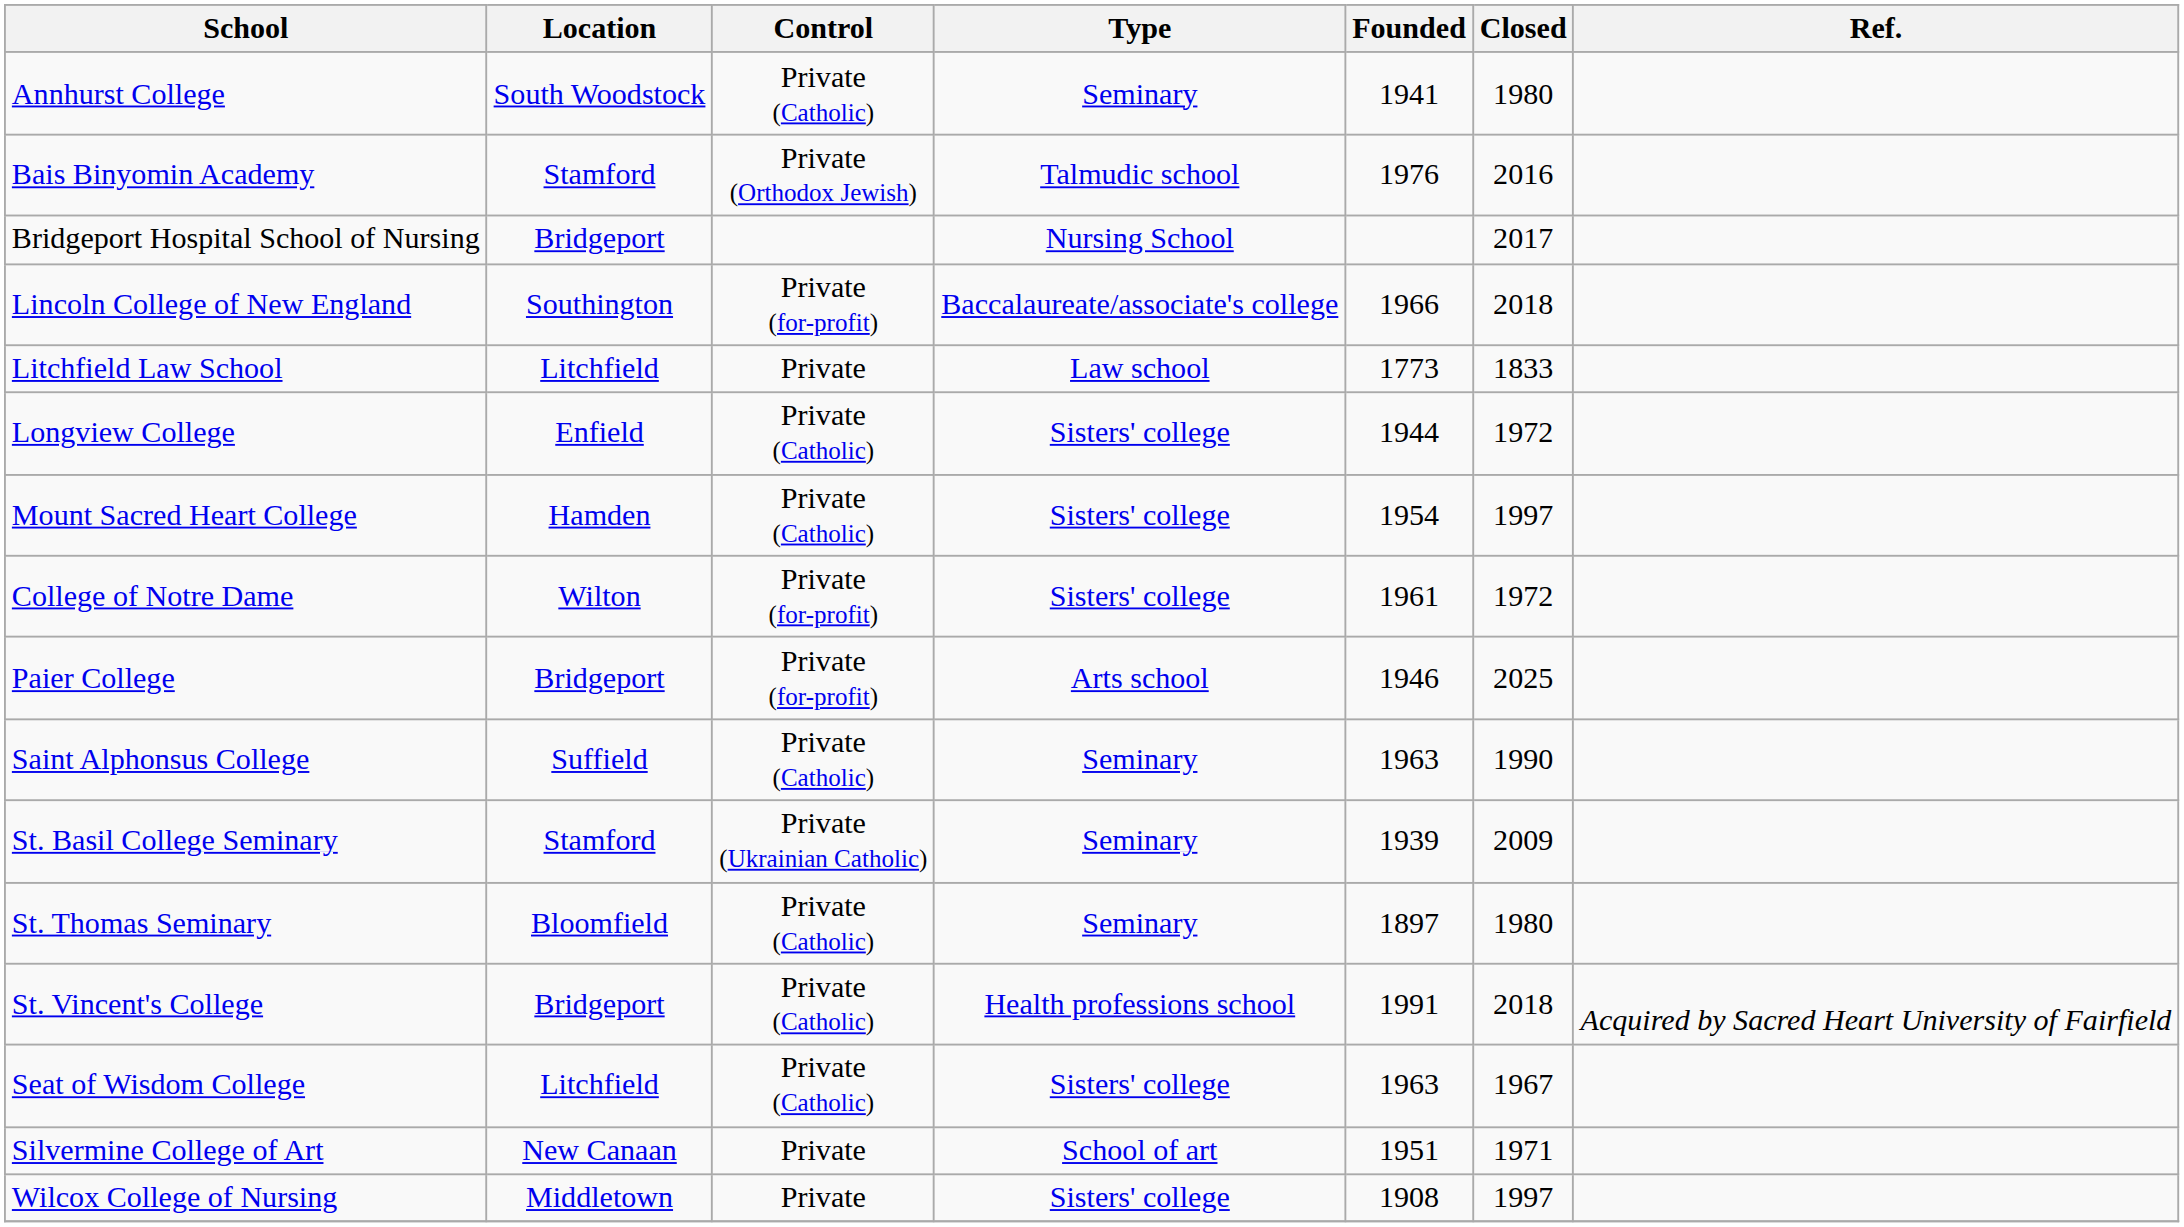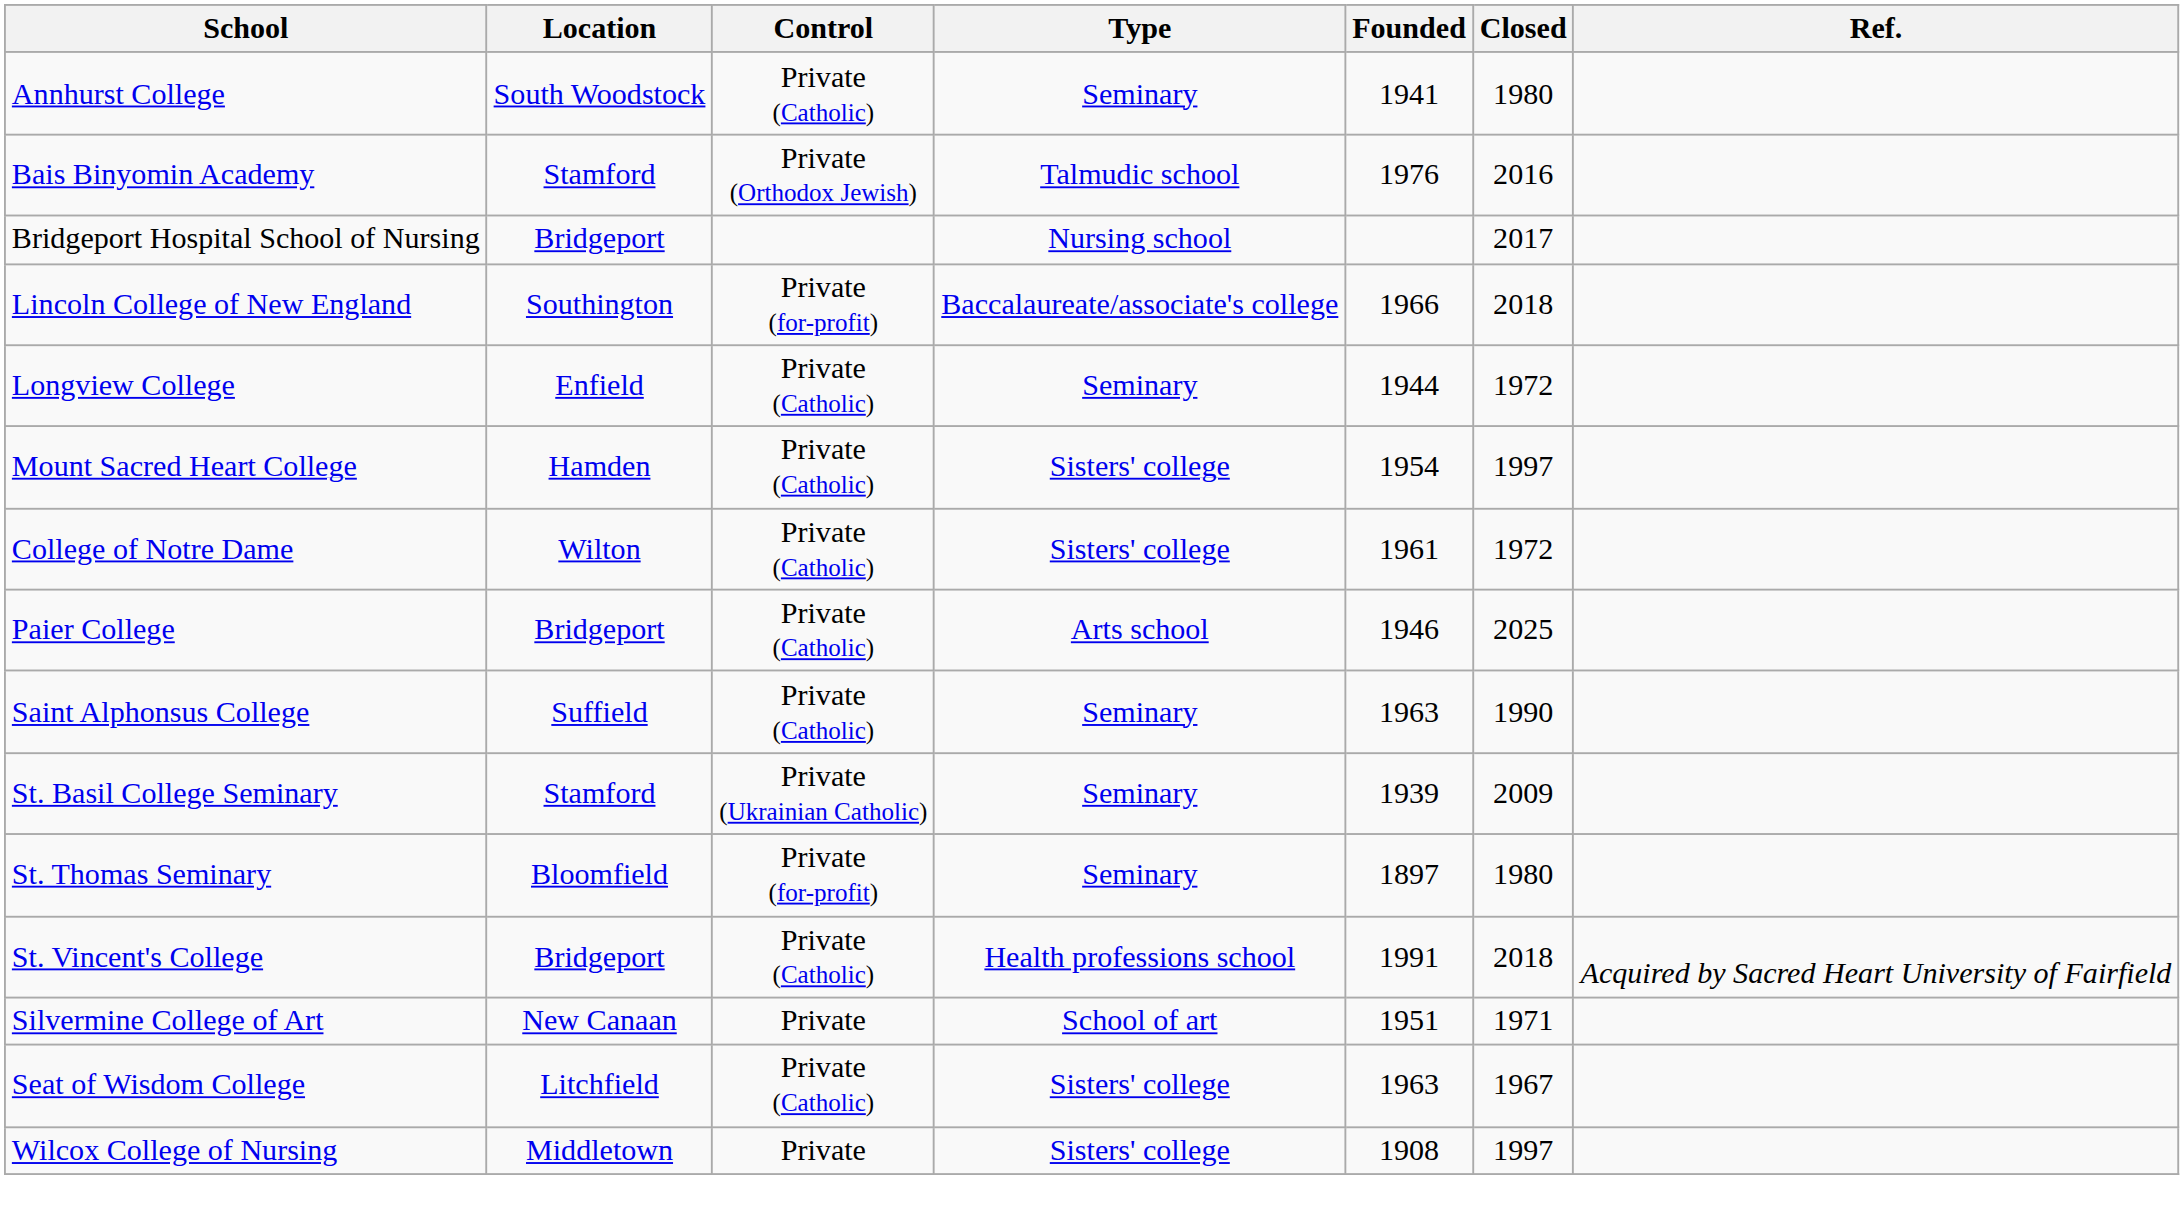Bridgeport Hospital School of Nursing | Type: Nursing School -> Nursing school
- row: Litchfield Law School | Litchfield | Private | Law school | 1773 | 1833
Longview College | Type: Sisters' college -> Seminary
College of Notre Dame | Control: Private (for-profit) -> Private (Catholic)
Paier College | Control: Private (for-profit) -> Private (Catholic)
St. Thomas Seminary | Control: Private (Catholic) -> Private (for-profit)
rows swapped: Seat of Wisdom College <-> Silvermine College of Art
